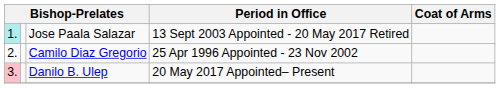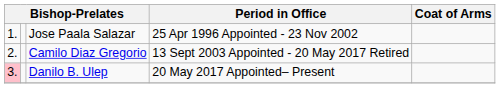Jose Paala Salazar | column 1: paleturquoise background -> no background
Jose Paala Salazar | Period in Office: 13 Sept 2003 Appointed - 20 May 2017 Retired -> 25 Apr 1996 Appointed - 23 Nov 2002
Camilo Diaz Gregorio | Period in Office: 25 Apr 1996 Appointed - 23 Nov 2002 -> 13 Sept 2003 Appointed - 20 May 2017 Retired
